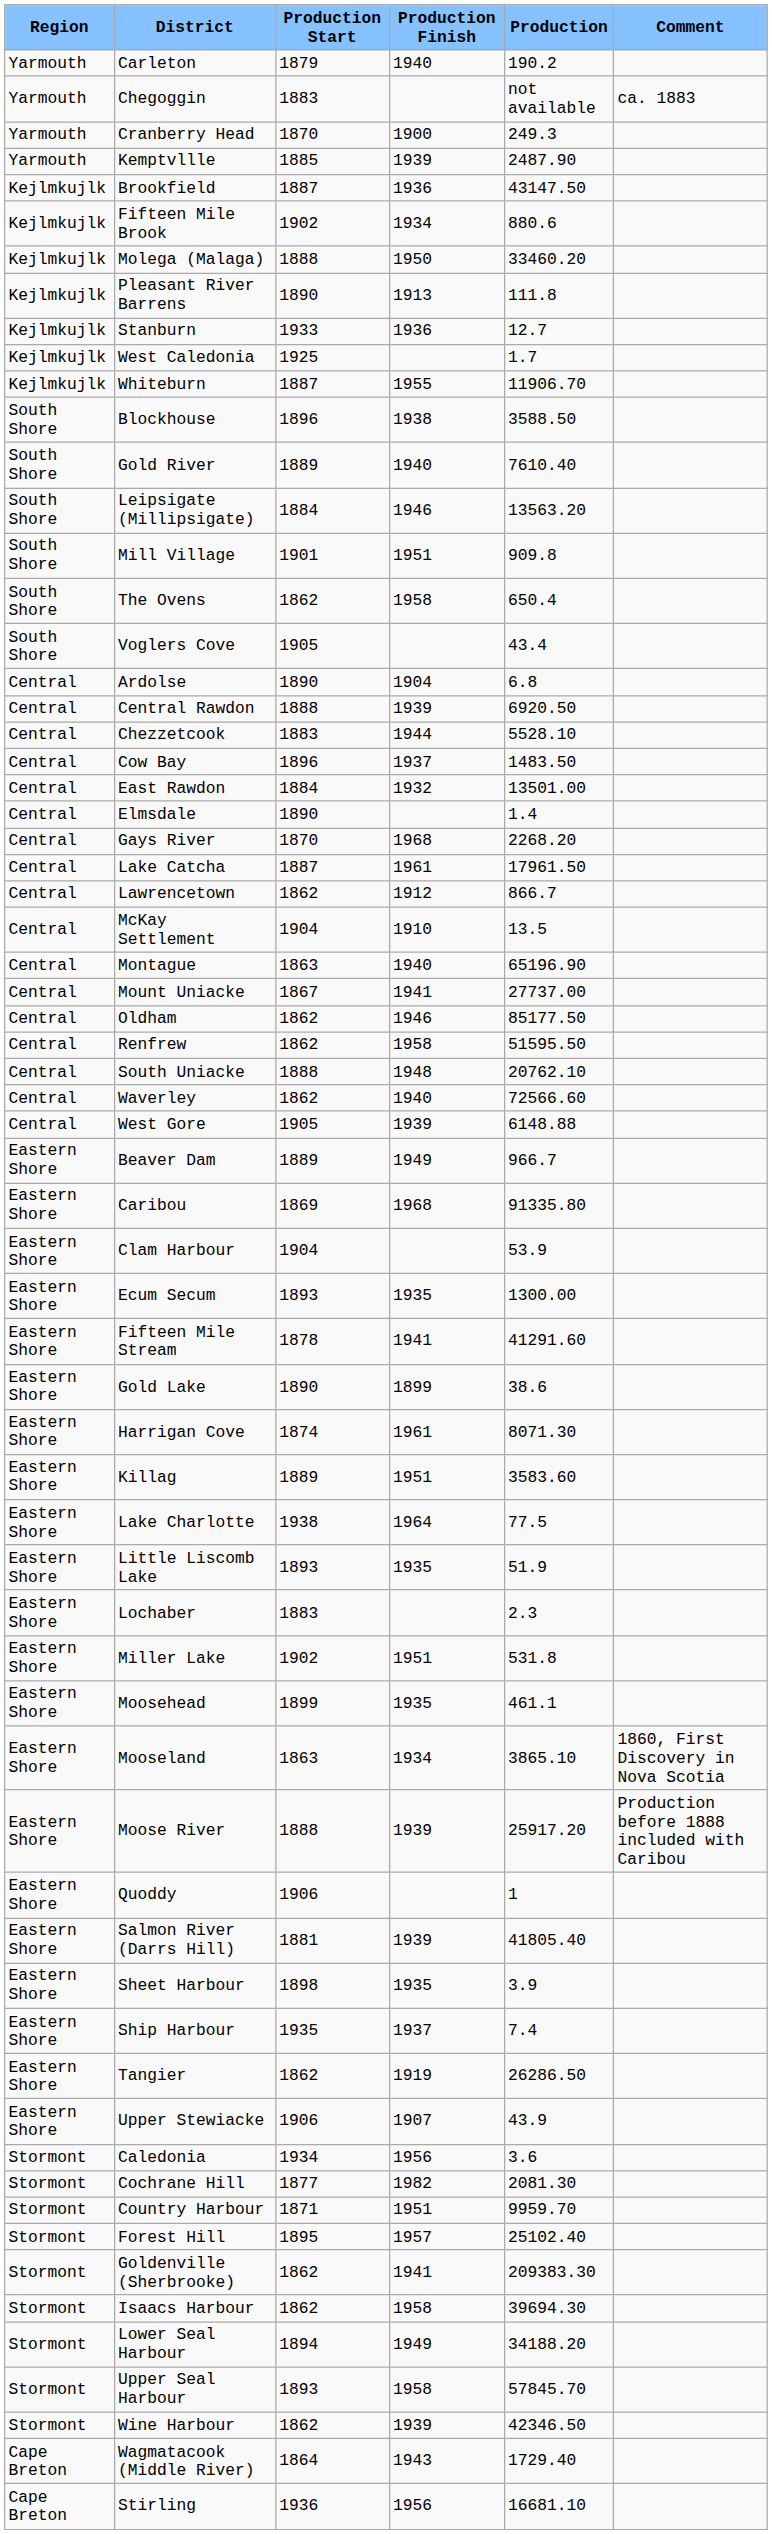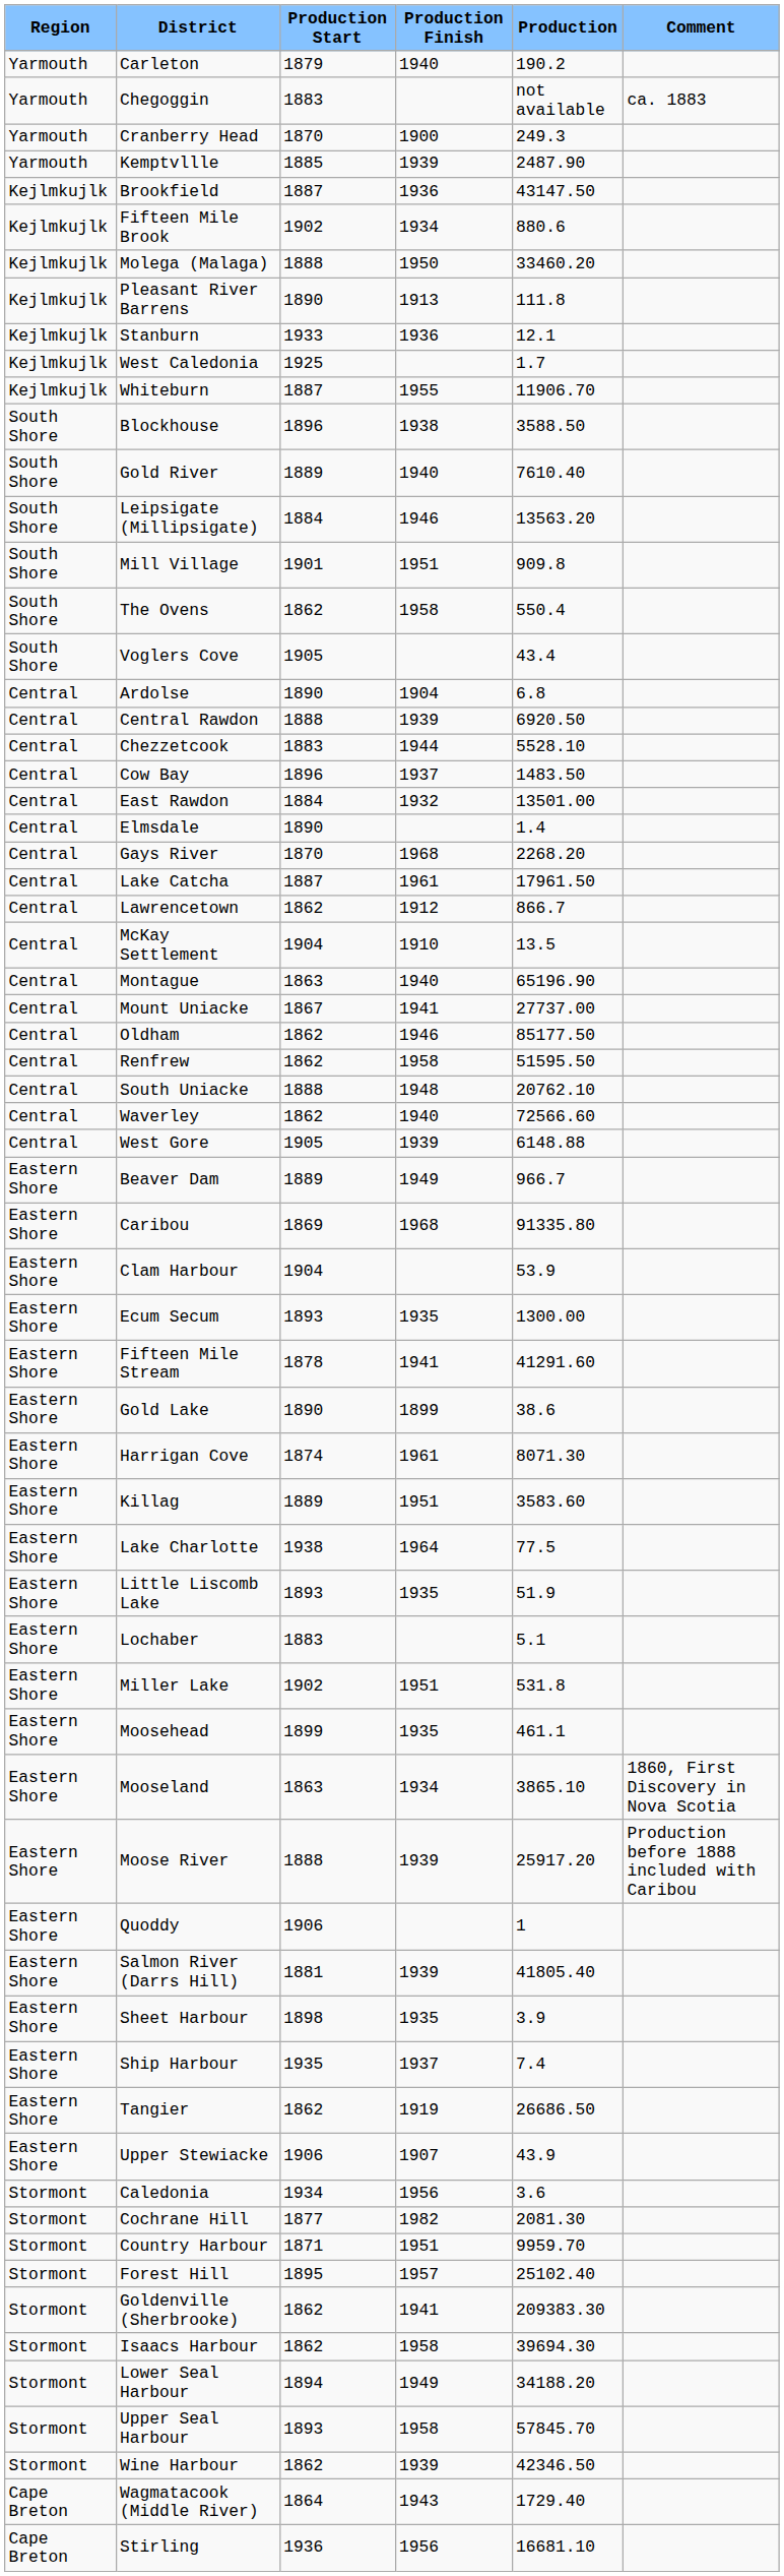Stanburn | Production: 12.7 -> 12.1
The Ovens | Production: 650.4 -> 550.4
Lochaber | Production: 2.3 -> 5.1
Tangier | Production: 26286.50 -> 26686.50
